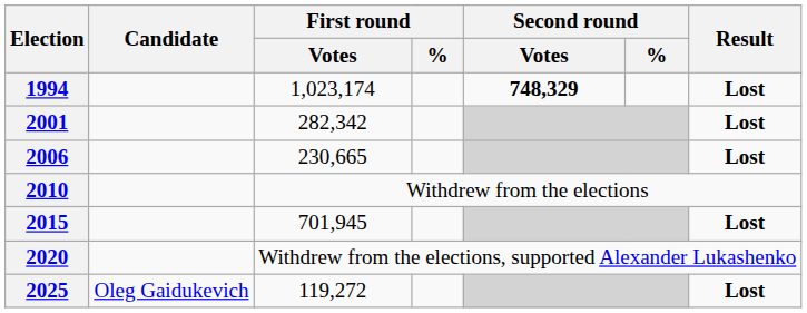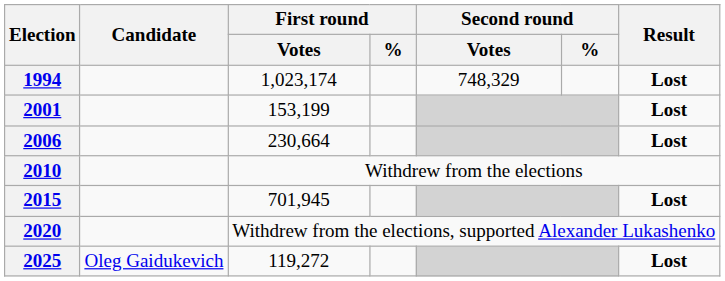1994 | Second round / Votes: bold -> normal
2001 | First round / Votes: 282,342 -> 153,199
2006 | First round / Votes: 230,665 -> 230,664
